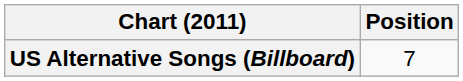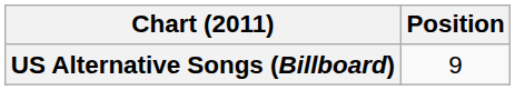US Alternative Songs (Billboard) | Position: 7 -> 9
